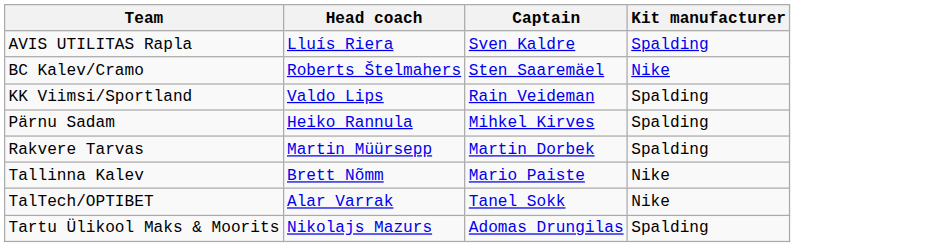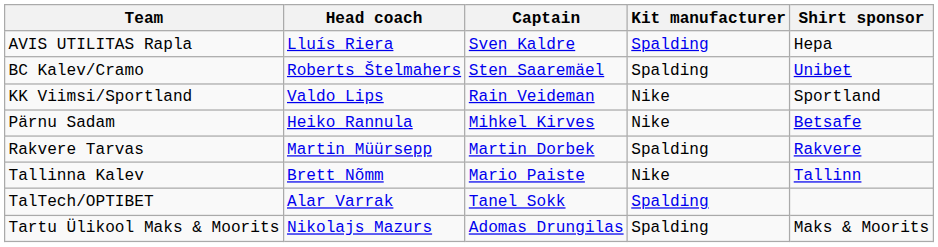+ column: Shirt sponsor | Hepa | Unibet | Sportland | Betsafe | Rakvere | Tallinn | Maks & Moorits
BC Kalev/Cramo | Kit manufacturer: Nike -> Spalding
KK Viimsi/Sportland | Kit manufacturer: Spalding -> Nike
Pärnu Sadam | Kit manufacturer: Spalding -> Nike
TalTech/OPTIBET | Kit manufacturer: Nike -> Spalding
